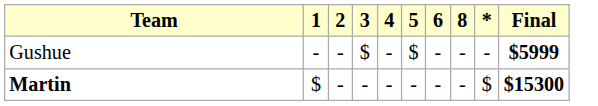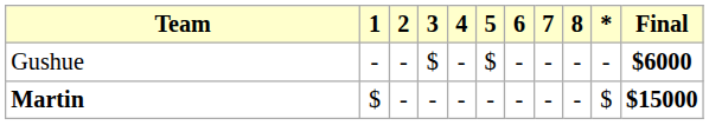+ column: 7 | - | -
Gushue | Final: $5999 -> $6000
Martin | Final: $15300 -> $15000
